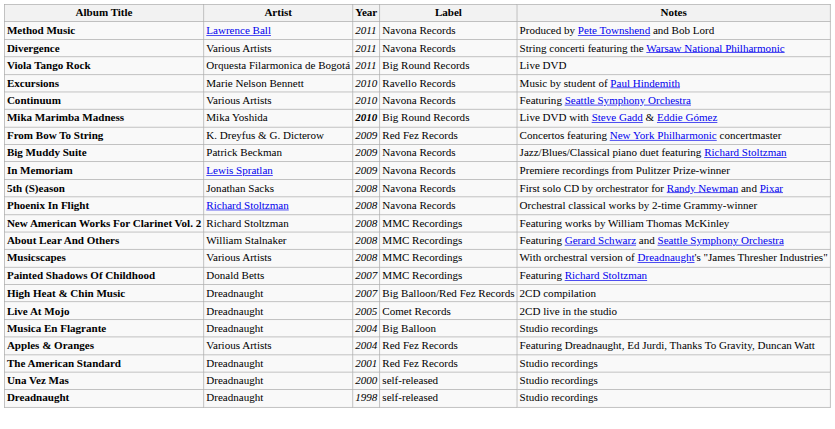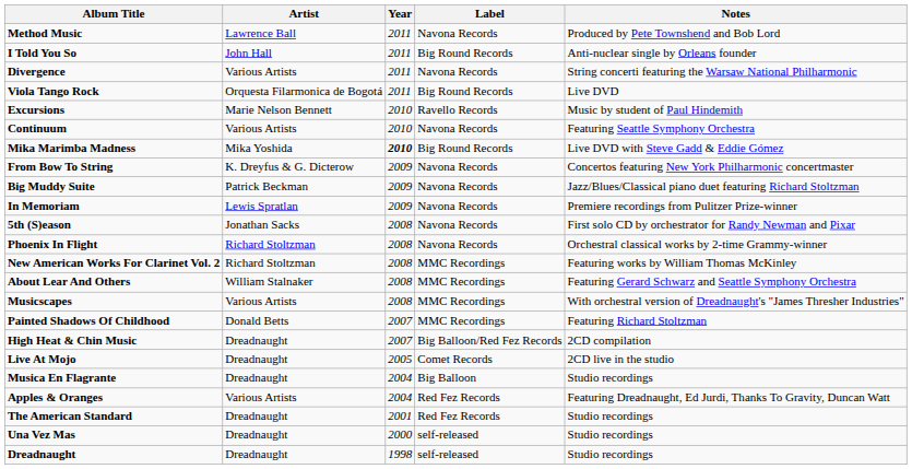+ row: I Told You So | John Hall | 2011 | Big Round Records | Anti-nuclear single by Orleans founder
From Bow To String | Label: Red Fez Records -> Navona Records
